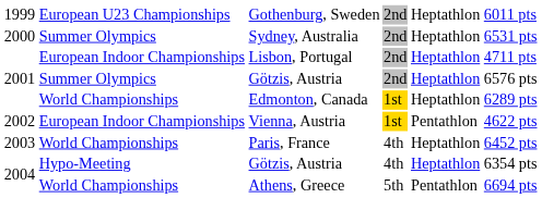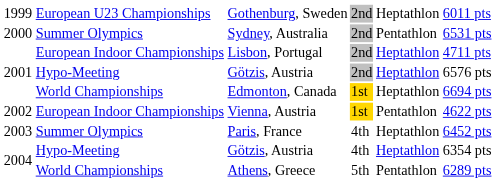Sydney, Australia | column 5: Heptathlon -> Pentathlon
2001 / Götzis, Austria | column 2: Summer Olympics -> Hypo-Meeting
Edmonton, Canada | column 6: 6289 pts -> 6694 pts
Paris, France | column 2: World Championships -> Summer Olympics
Athens, Greece | column 6: 6694 pts -> 6289 pts
